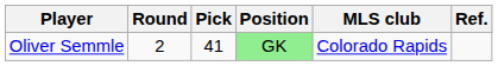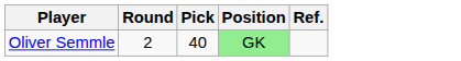- column: MLS club | Colorado Rapids
Oliver Semmle | Pick: 41 -> 40
